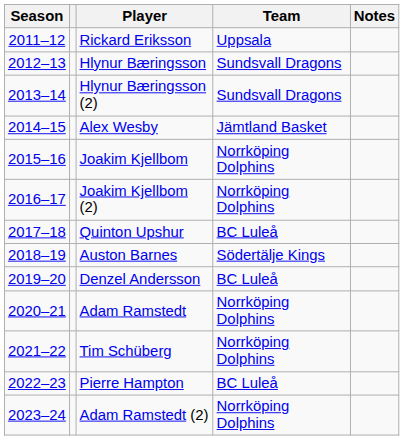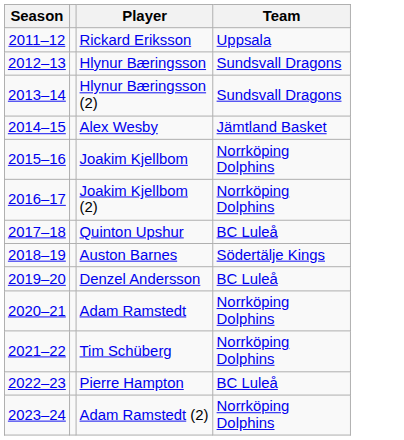- column: Notes
